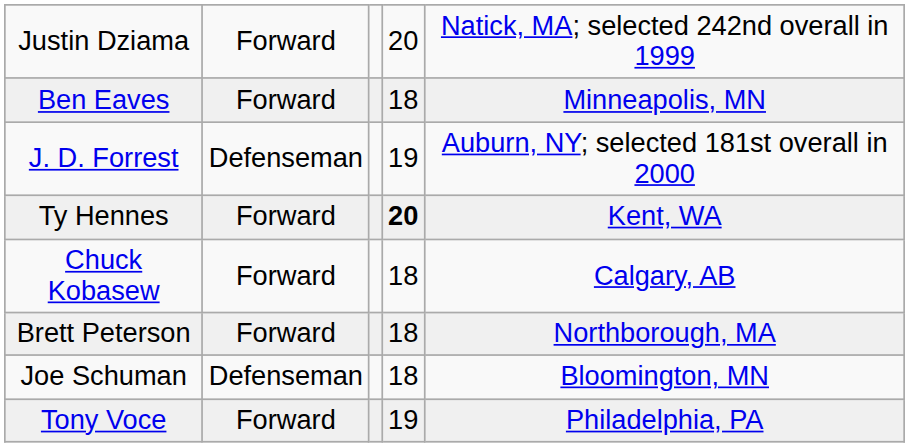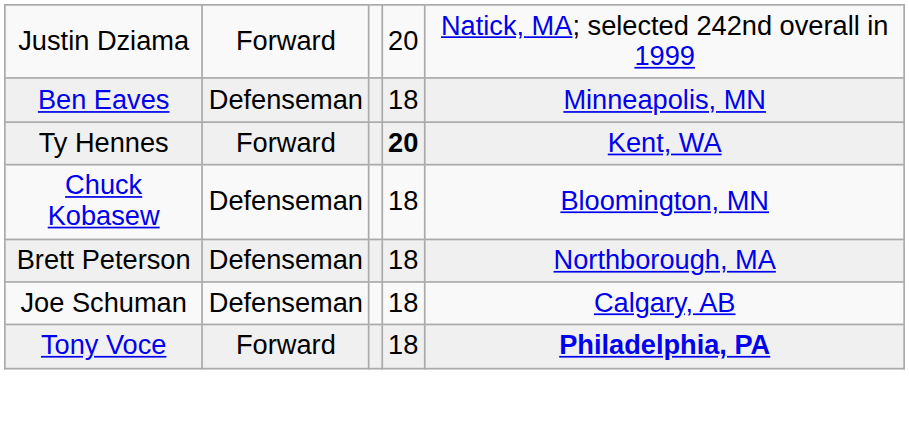Ben Eaves | column 2: Forward -> Defenseman
- row: J. D. Forrest | Defenseman | 19 | Auburn, NY; selected 181st overall in 2000
Chuck Kobasew | column 2: Forward -> Defenseman
Chuck Kobasew | column 5: Calgary, AB -> Bloomington, MN
Brett Peterson | column 2: Forward -> Defenseman
Joe Schuman | column 5: Bloomington, MN -> Calgary, AB
Tony Voce | column 4: 19 -> 18
Tony Voce | column 5: normal -> bold
